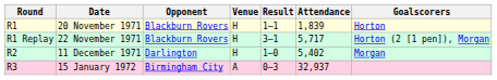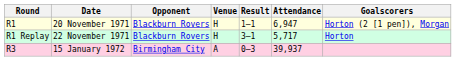20 November 1971 | Attendance: 1,839 -> 6,947
20 November 1971 | Goalscorers: Horton -> Horton (2 [1 pen]), Morgan
22 November 1971 | Goalscorers: Horton (2 [1 pen]), Morgan -> Horton
- row: R2 | 11 December 1971 | Darlington | H | 1–0 | 5,402 | Morgan
15 January 1972 | Attendance: 32,937 -> 39,937
